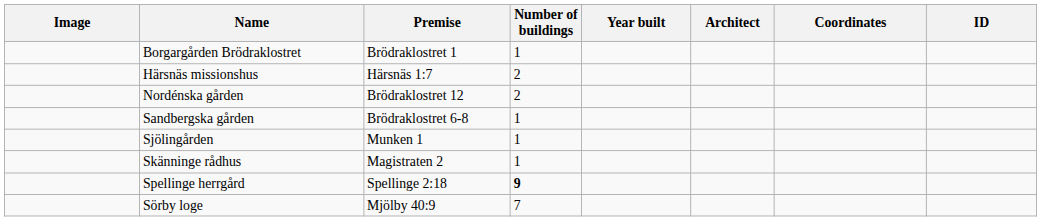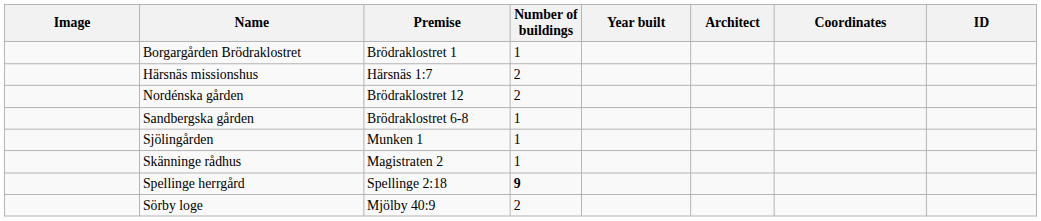Sörby loge | Number of buildings: 7 -> 2
